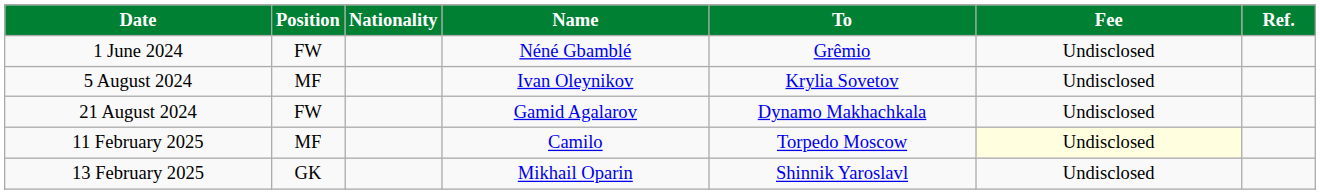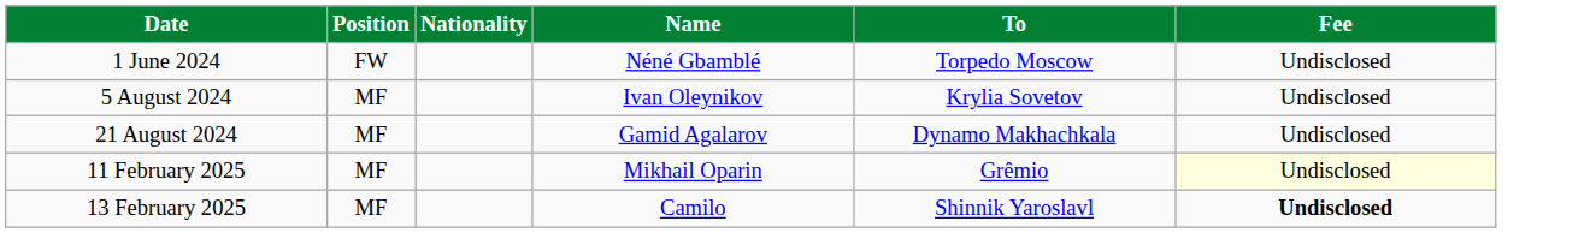- column: Ref.
1 June 2024 | To: Grêmio -> Torpedo Moscow
21 August 2024 | Position: FW -> MF
11 February 2025 | Name: Camilo -> Mikhail Oparin
11 February 2025 | To: Torpedo Moscow -> Grêmio
13 February 2025 | Position: GK -> MF
13 February 2025 | Name: Mikhail Oparin -> Camilo
13 February 2025 | Fee: normal -> bold
